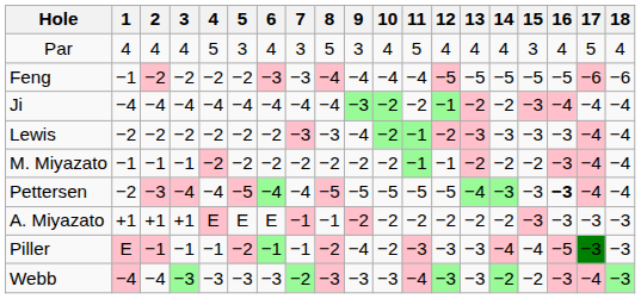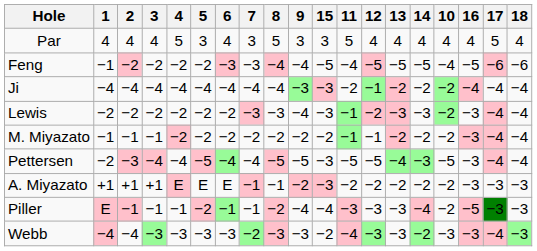columns swapped: 10 <-> 15
Pettersen | 16: bold -> normal
